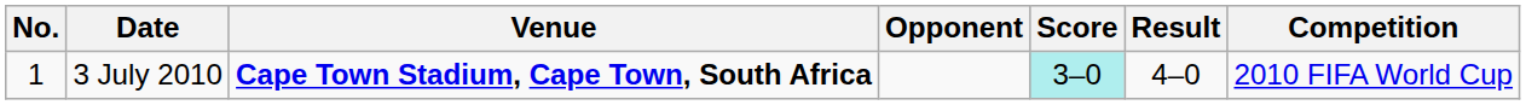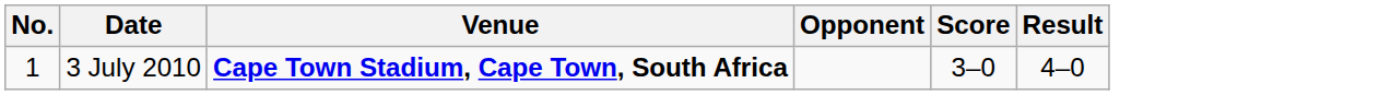- column: Competition | 2010 FIFA World Cup
3 July 2010 | Score: paleturquoise background -> no background
